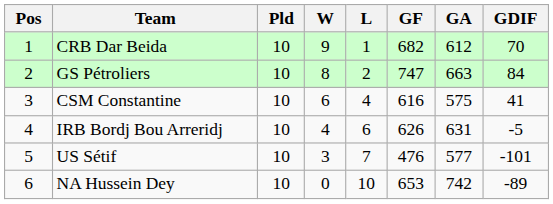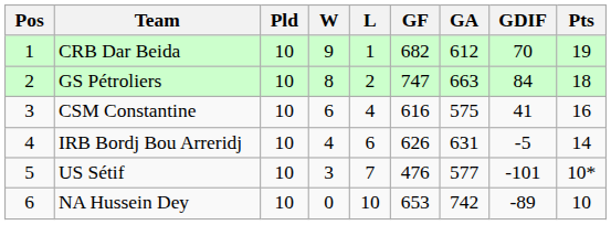+ column: Pts | 19 | 18 | 16 | 14 | 10* | 10
